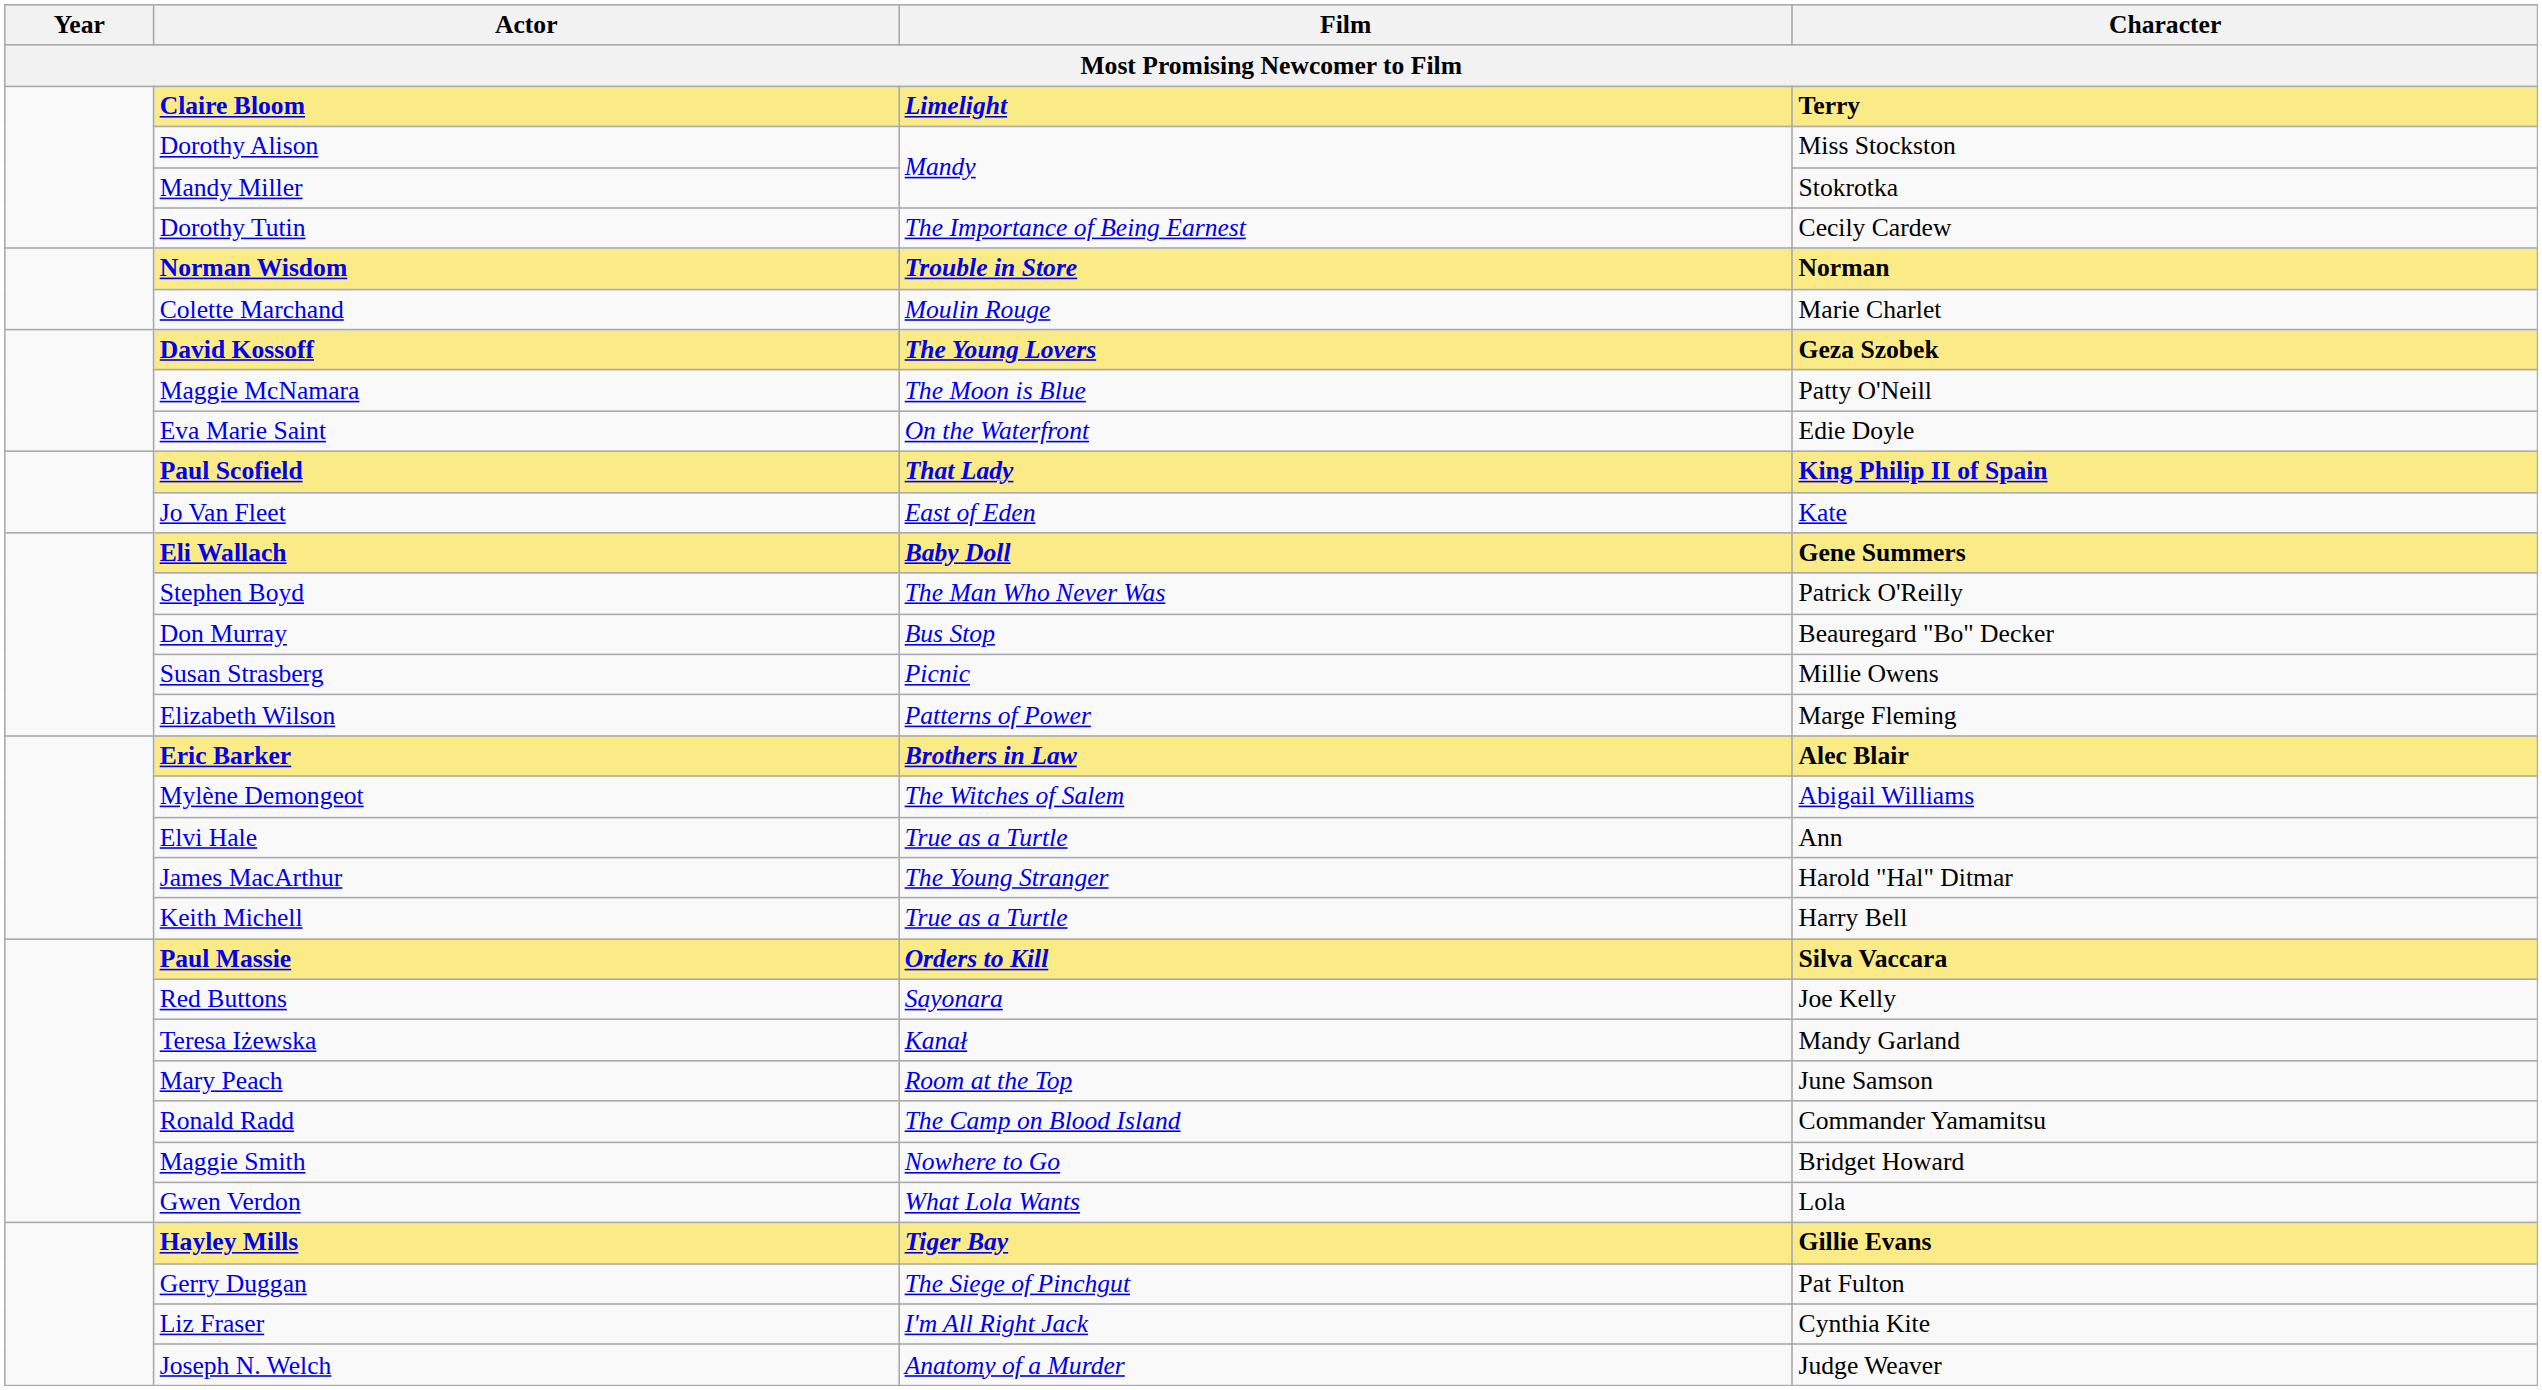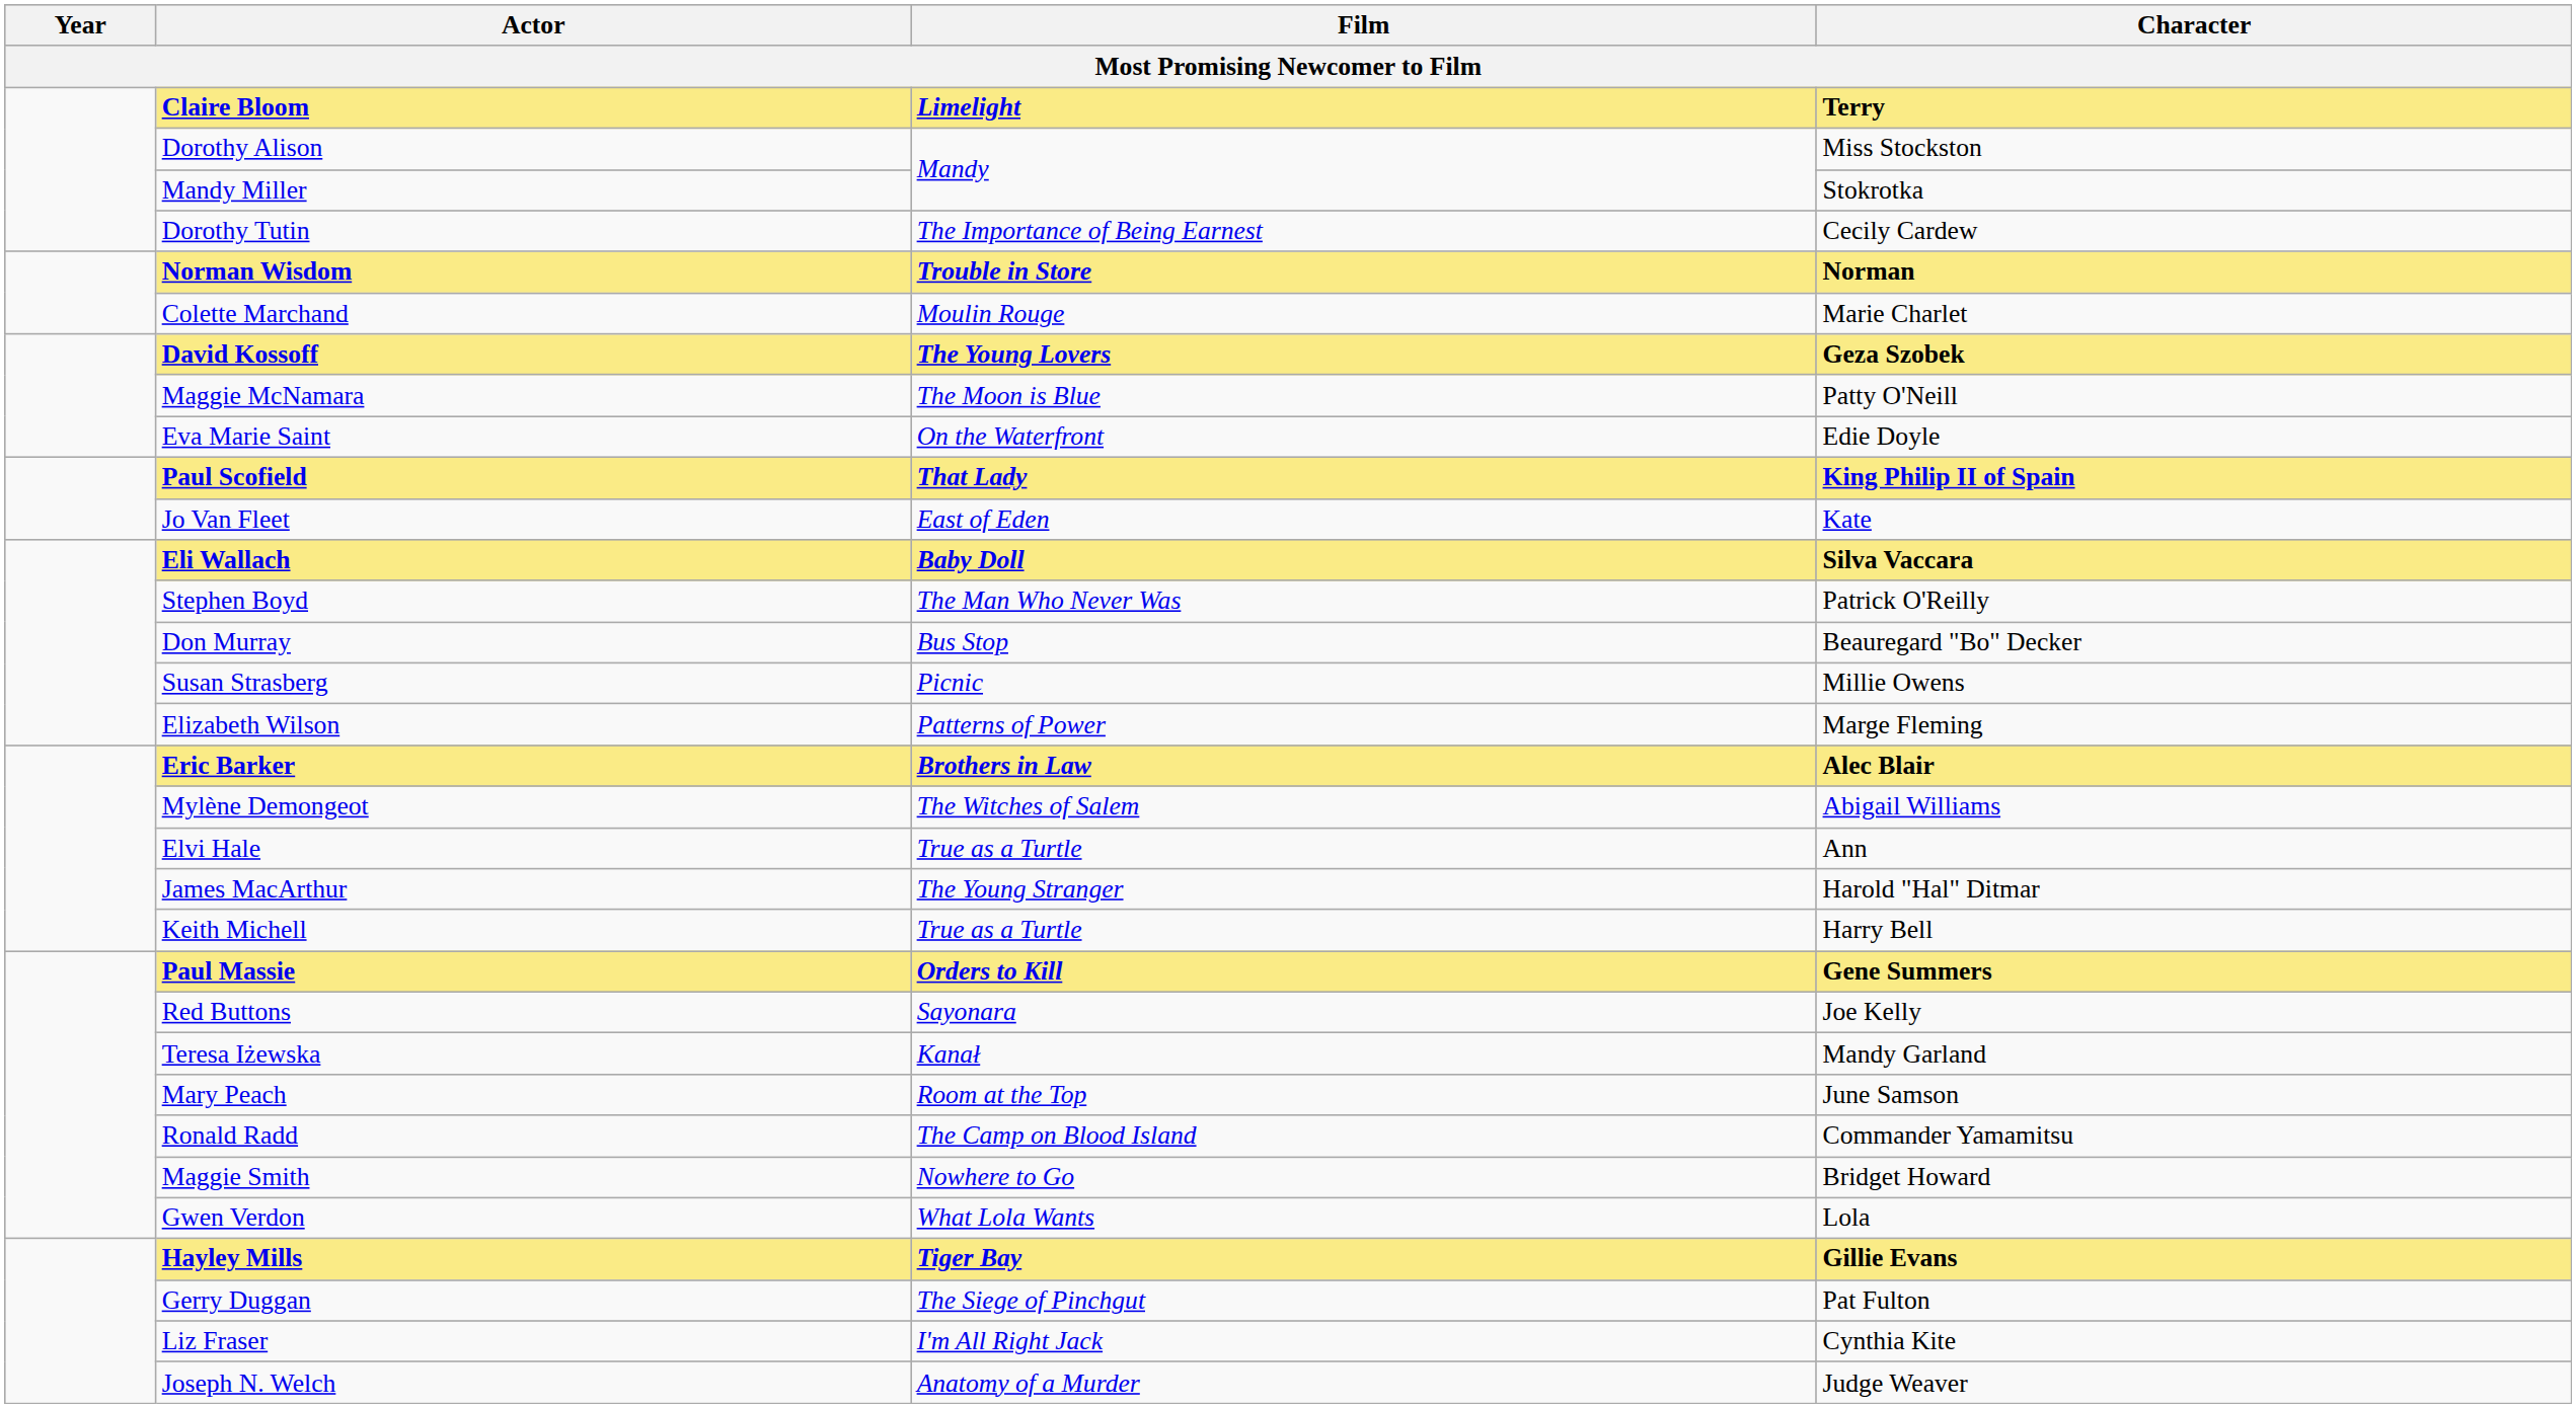Eli Wallach | Character: Gene Summers -> Silva Vaccara
Paul Massie | Character: Silva Vaccara -> Gene Summers
